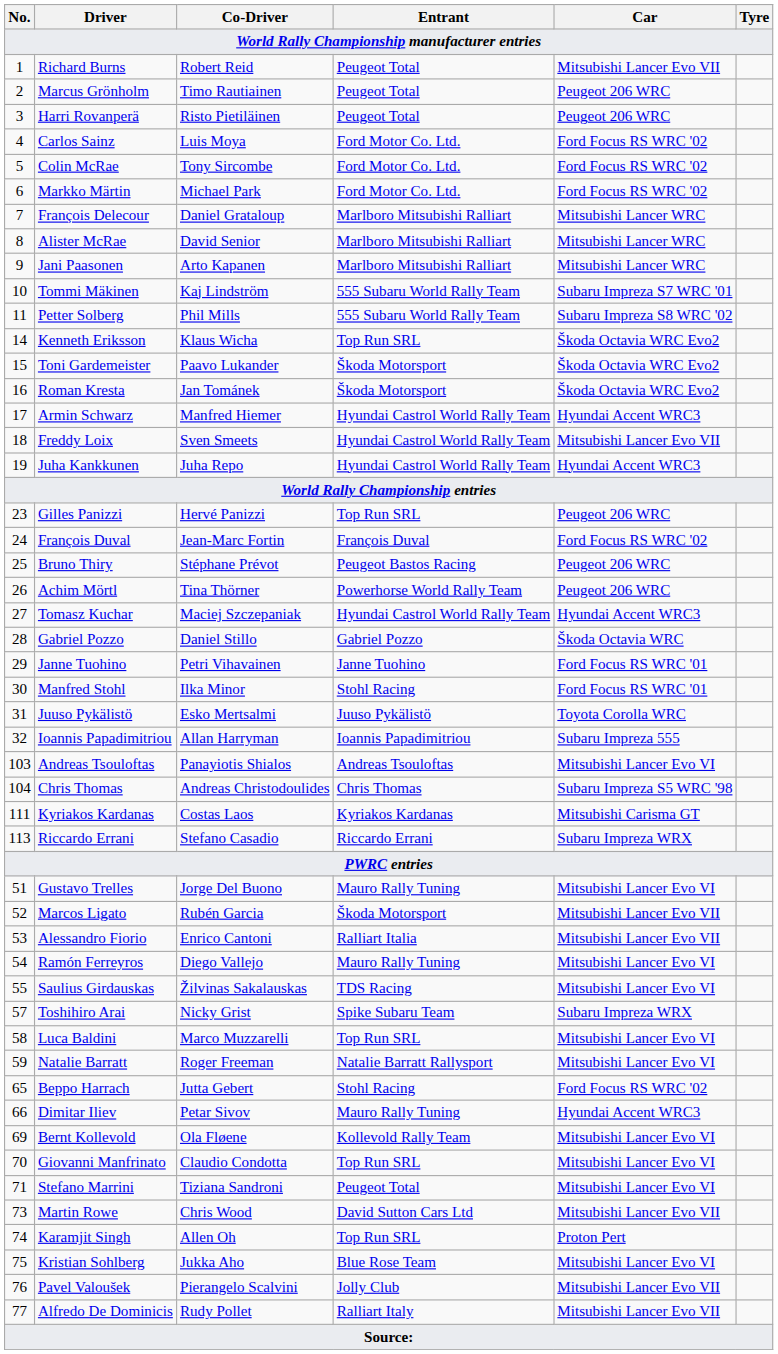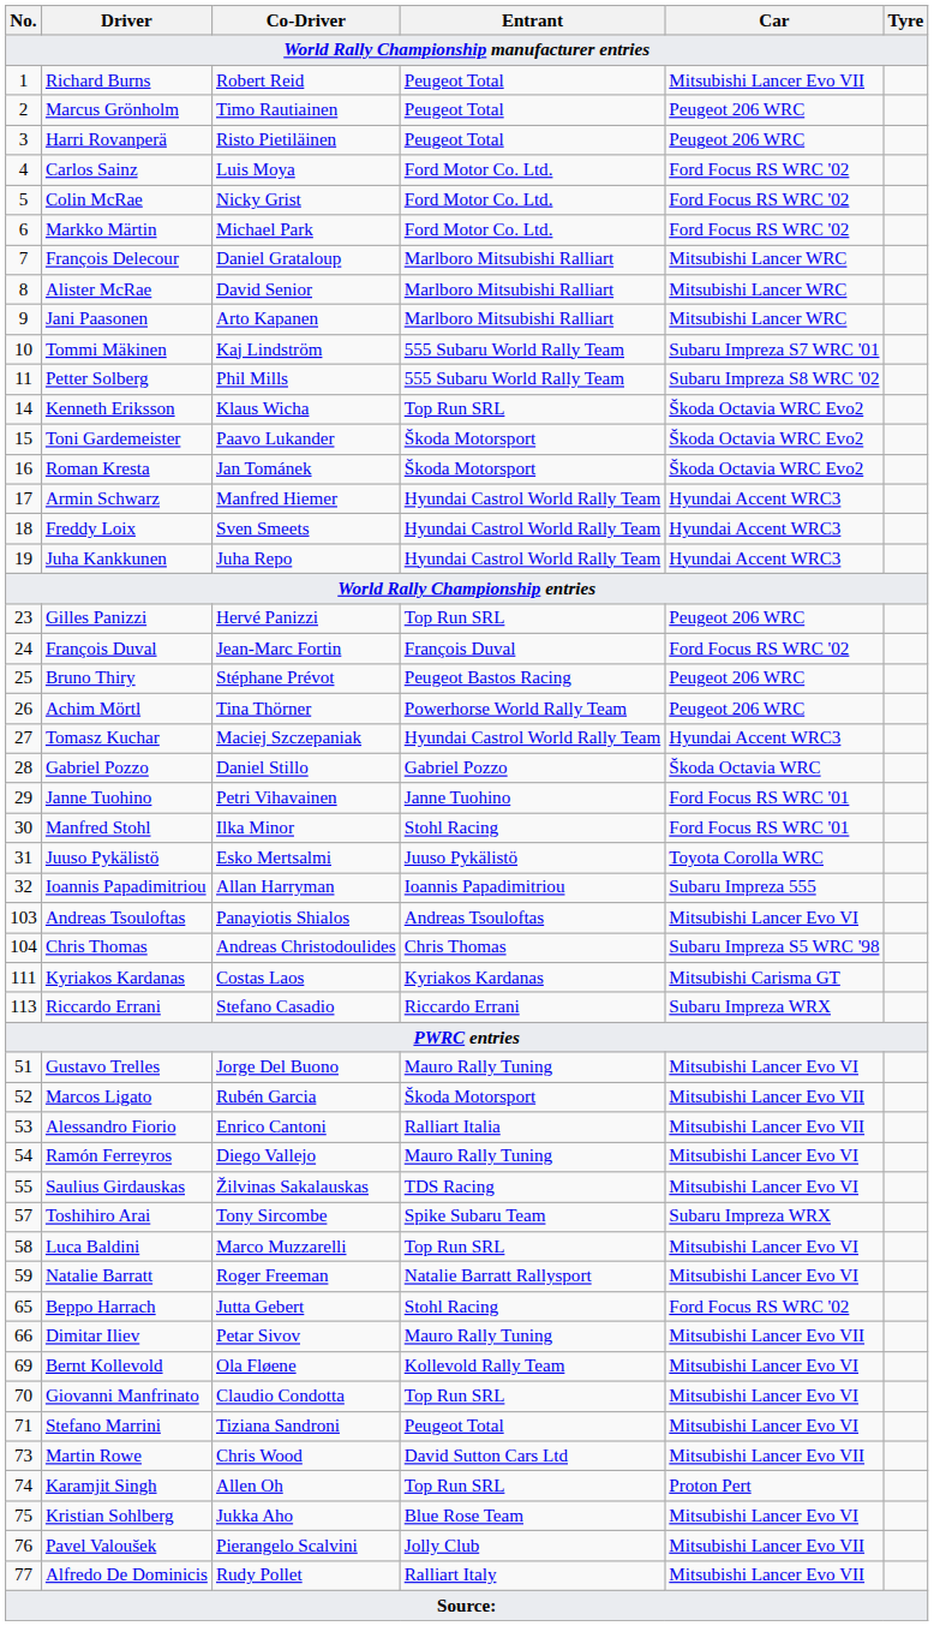Colin McRae | Co-Driver: Tony Sircombe -> Nicky Grist
Freddy Loix | Car: Mitsubishi Lancer Evo VII -> Hyundai Accent WRC3
Toshihiro Arai | Co-Driver: Nicky Grist -> Tony Sircombe
Dimitar Iliev | Car: Hyundai Accent WRC3 -> Mitsubishi Lancer Evo VII
